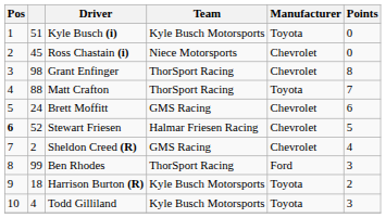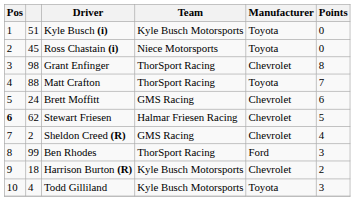Ross Chastain (i) | Manufacturer: Chevrolet -> Toyota
Stewart Friesen | column 2: 52 -> 62
Harrison Burton (R) | Manufacturer: Toyota -> Chevrolet
